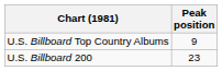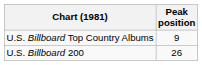U.S. Billboard 200 | Peak position: 23 -> 26
